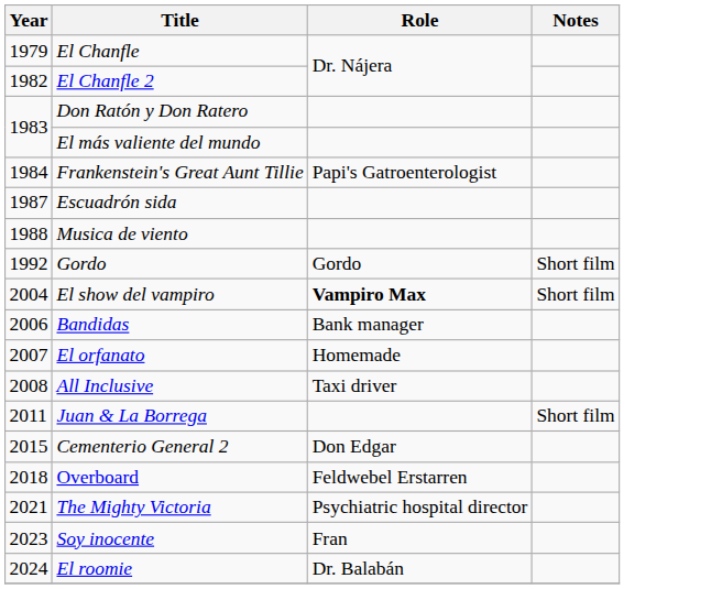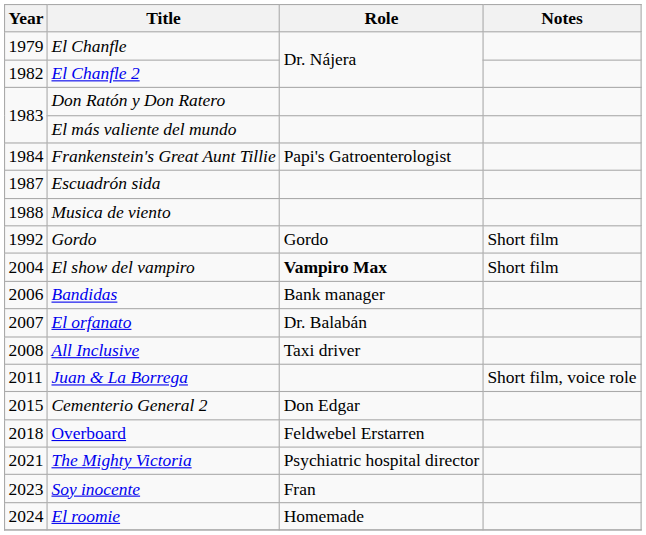El orfanato | Role: Homemade -> Dr. Balabán
Juan & La Borrega | Notes: Short film -> Short film, voice role
El roomie | Role: Dr. Balabán -> Homemade
